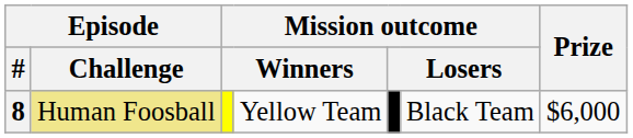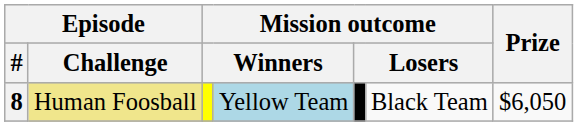8 | column 4: no background -> lightblue background
8 | Prize: $6,000 -> $6,050
